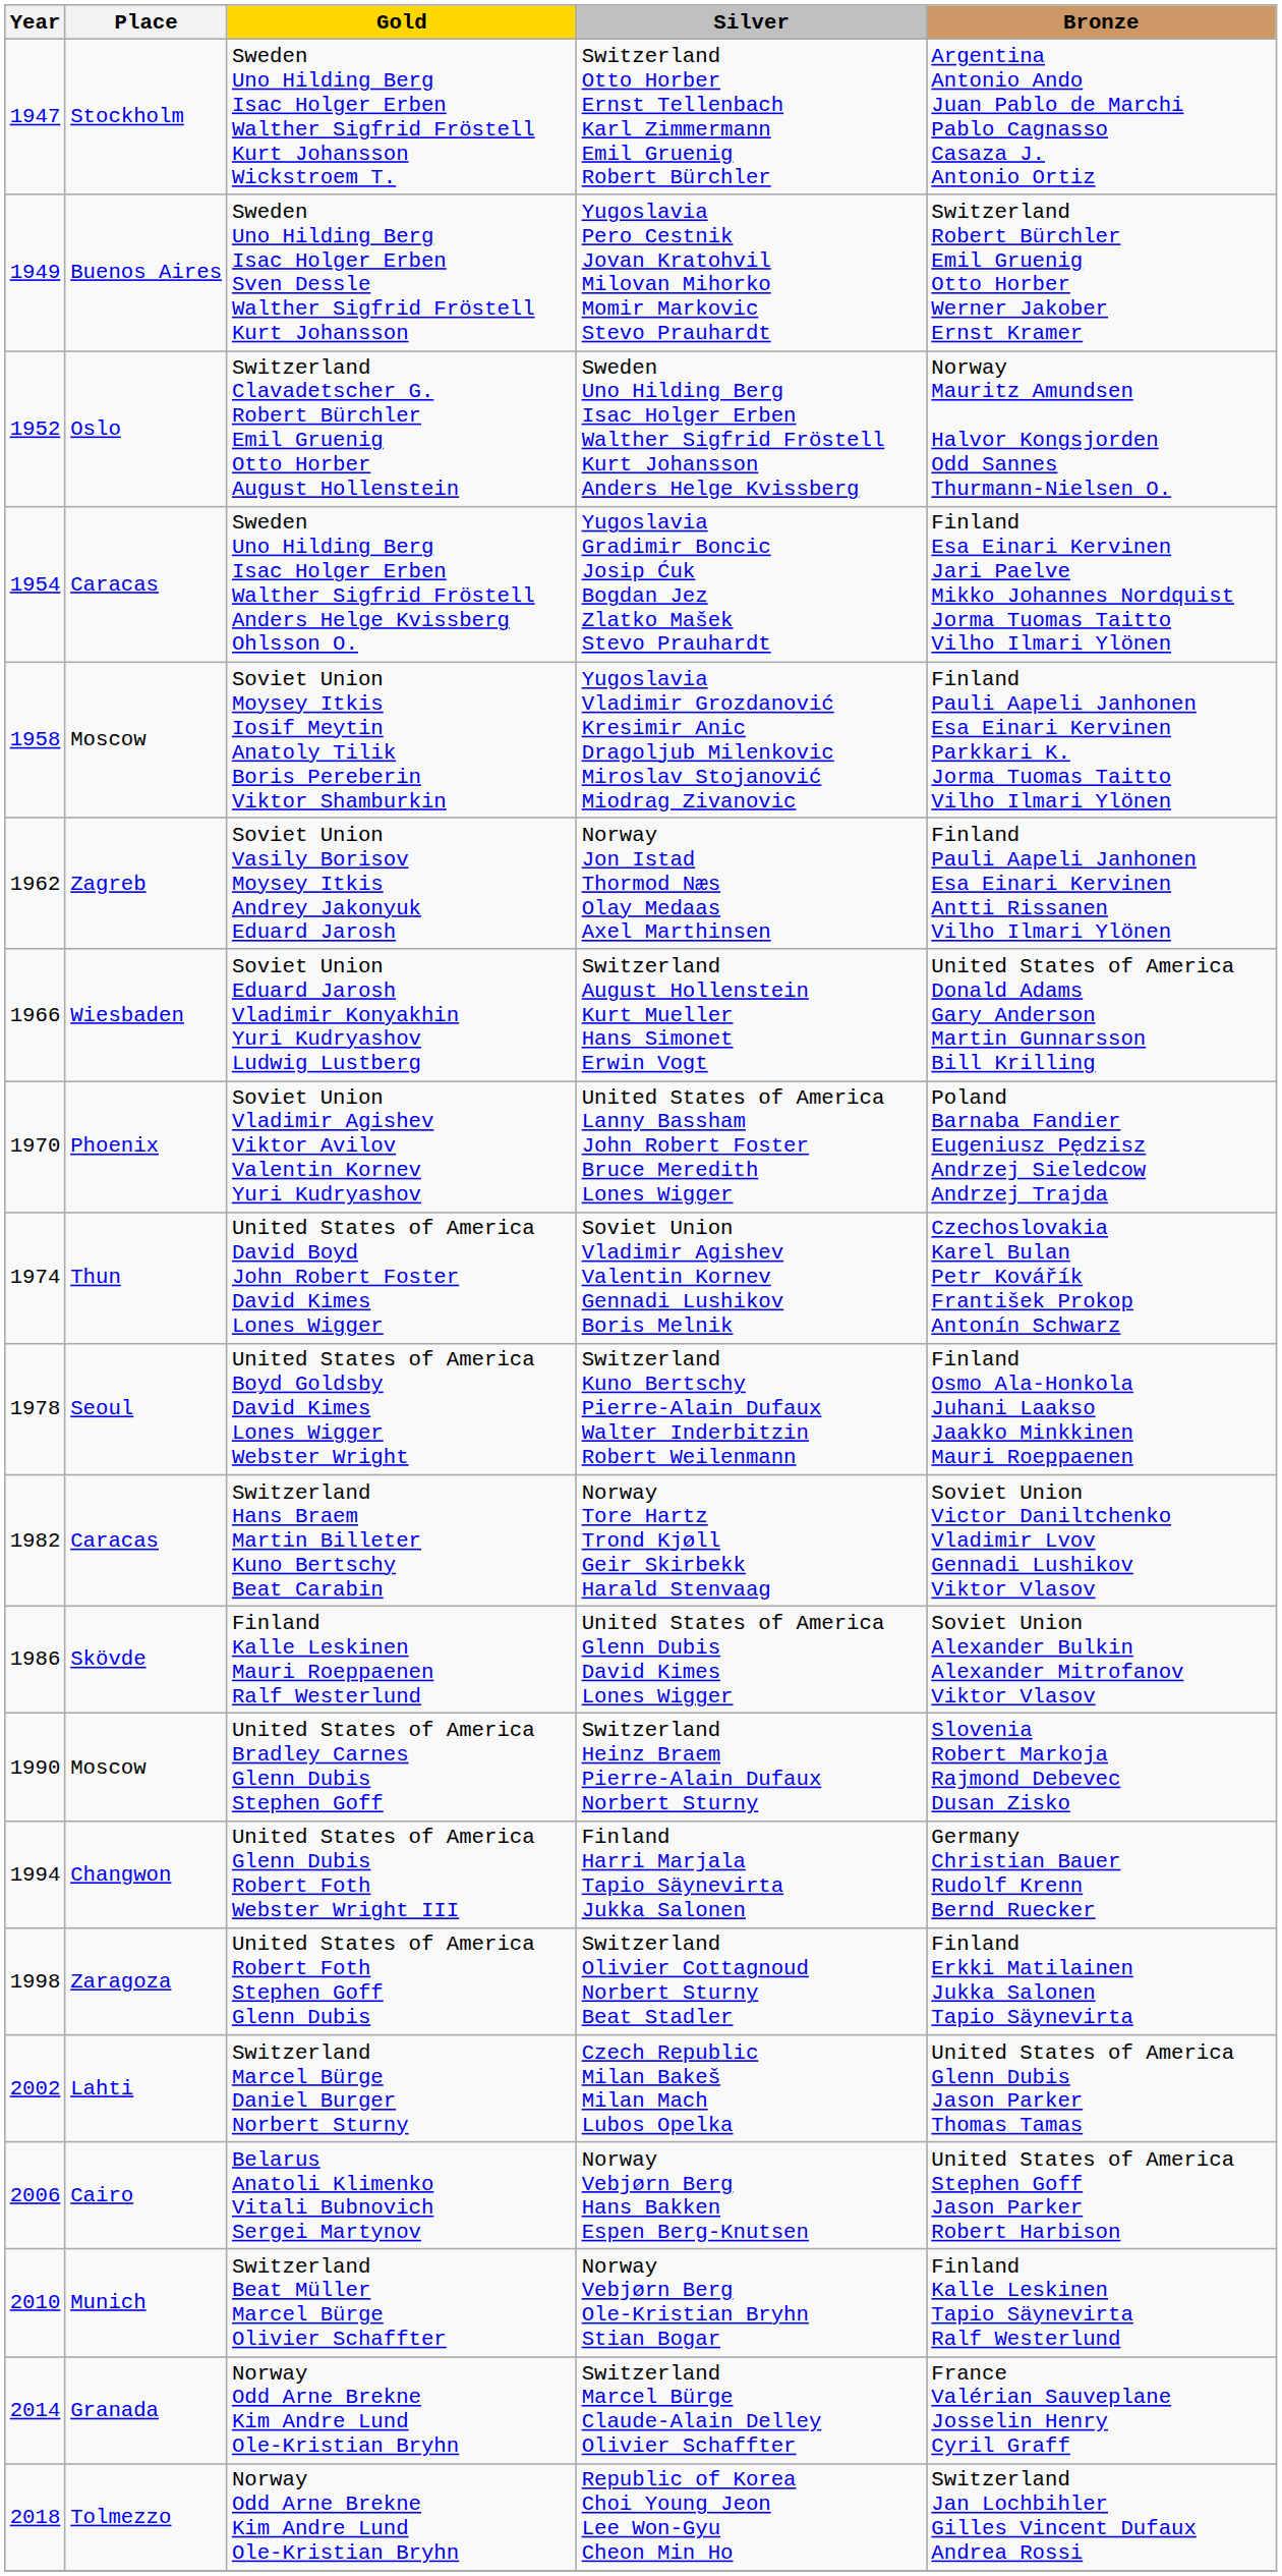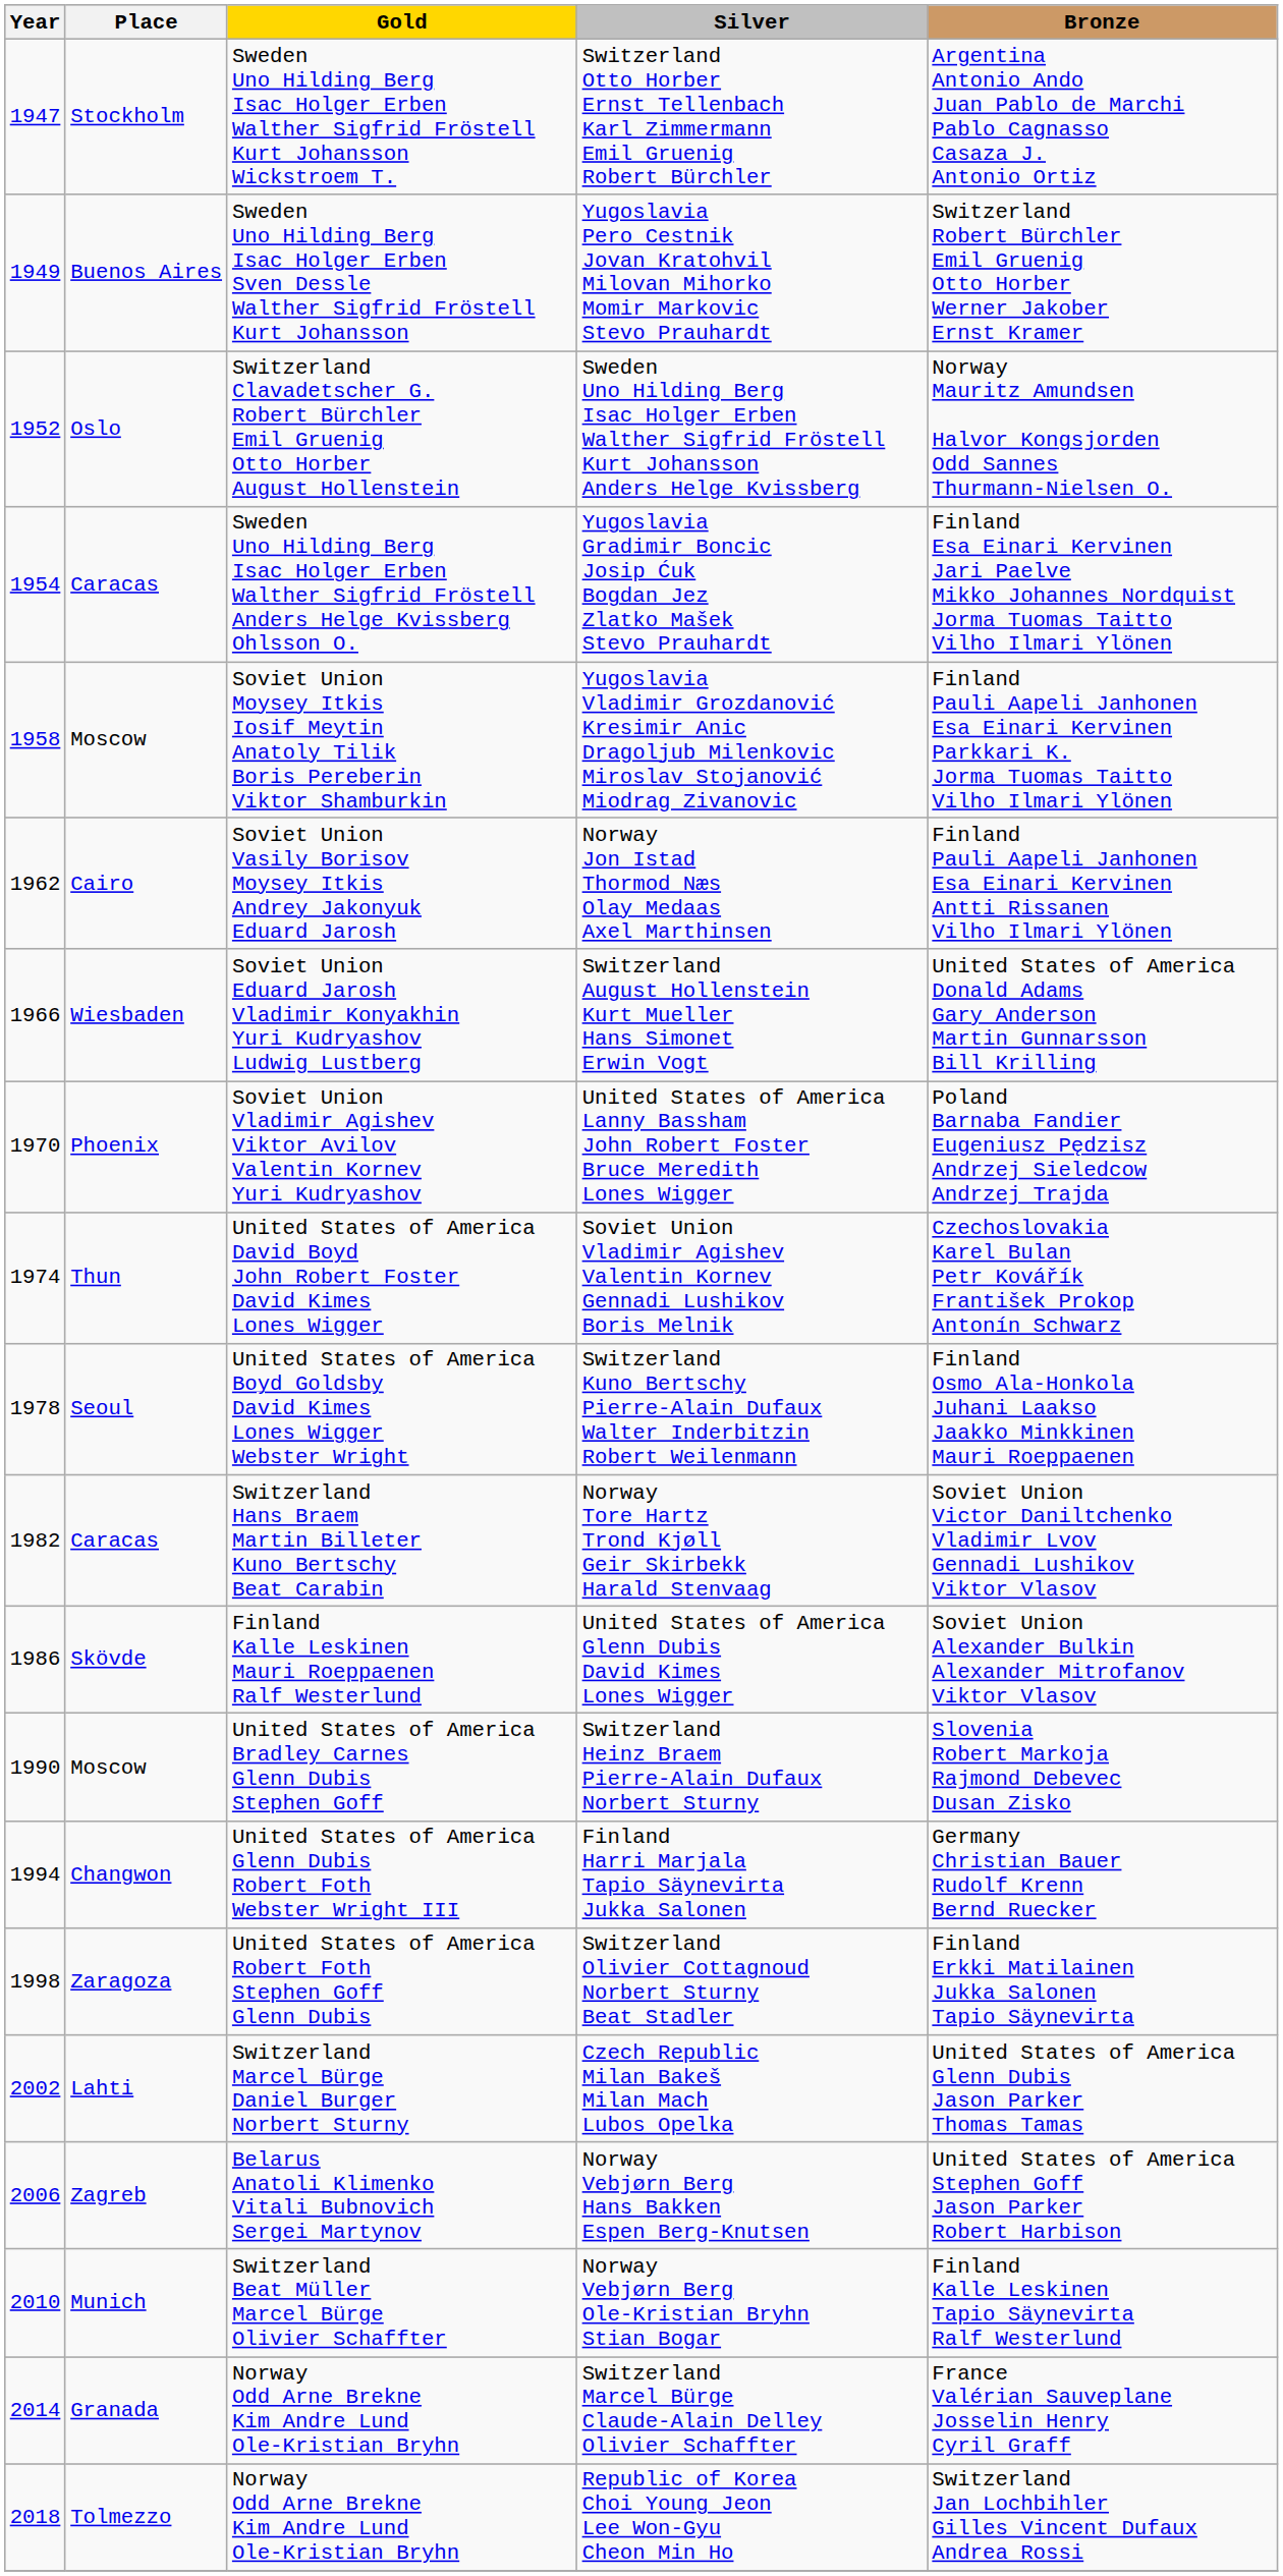Norway Jon Istad Thormod Næs Olay Medaas Axel Marthinsen | Place: Zagreb -> Cairo
Norway Vebjørn Berg Hans Bakken Espen Berg-Knutsen | Place: Cairo -> Zagreb
